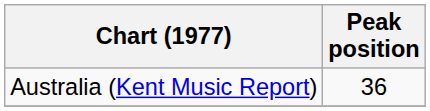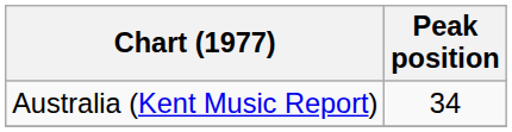Australia (Kent Music Report) | Peak position: 36 -> 34
